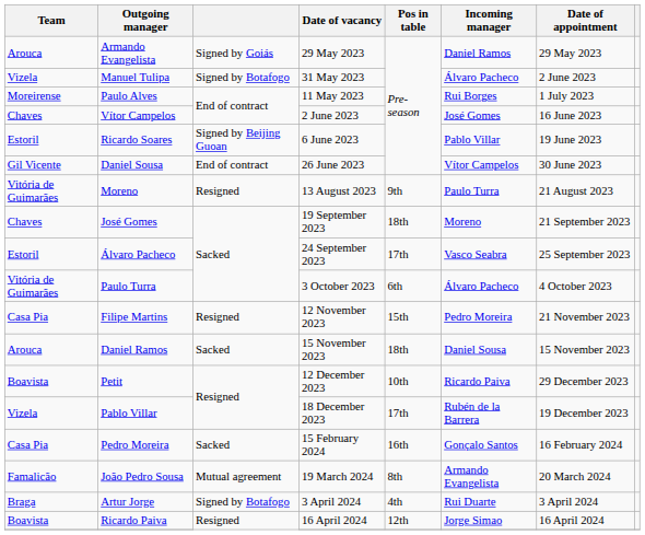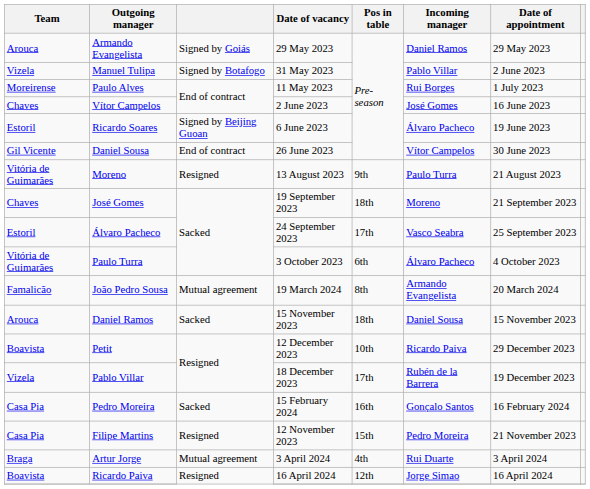Manuel Tulipa | Incoming manager: Álvaro Pacheco -> Pablo Villar
Ricardo Soares | Incoming manager: Pablo Villar -> Álvaro Pacheco
rows swapped: Filipe Martins <-> João Pedro Sousa
Artur Jorge | column 3: Signed by Botafogo -> Mutual agreement
